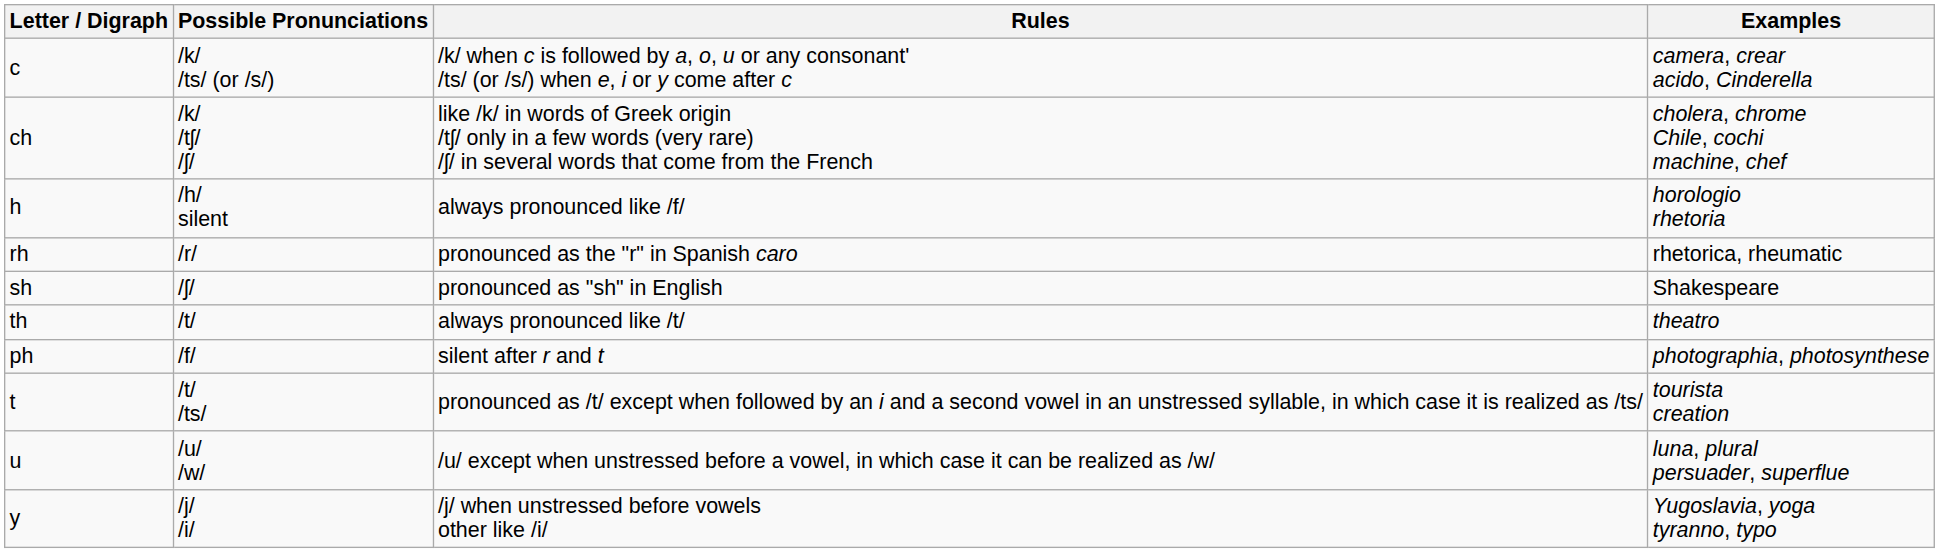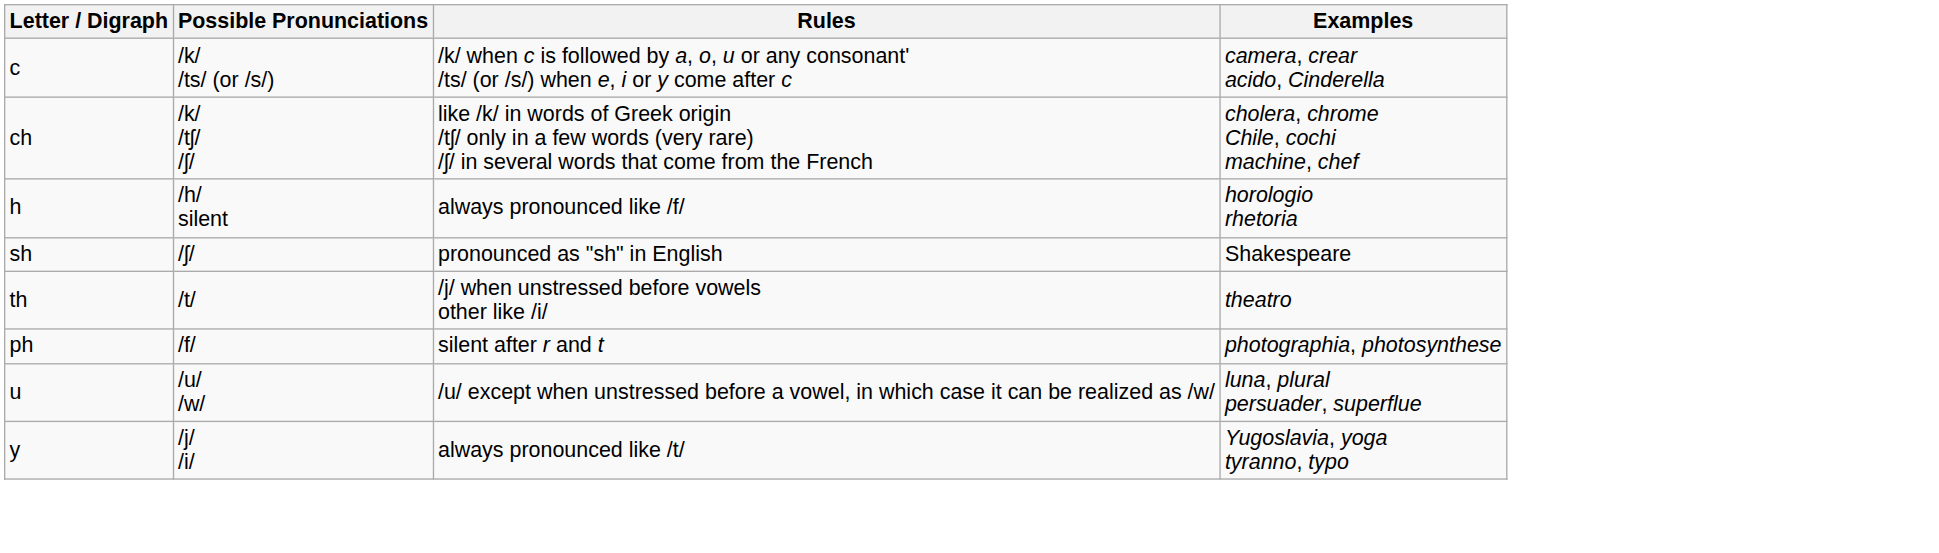- row: rh | /r/ | pronounced as the "r" in Spanish caro | rhetorica, rheumatic
th | Rules: always pronounced like /t/ -> /j/ when unstressed before vowels other like /i/
- row: t | /t/ /ts/ | pronounced as /t/ except when followed by an i and a second vowel in an unstressed syllable, in which case it is realized as /ts/ | tourista creation
y | Rules: /j/ when unstressed before vowels other like /i/ -> always pronounced like /t/
